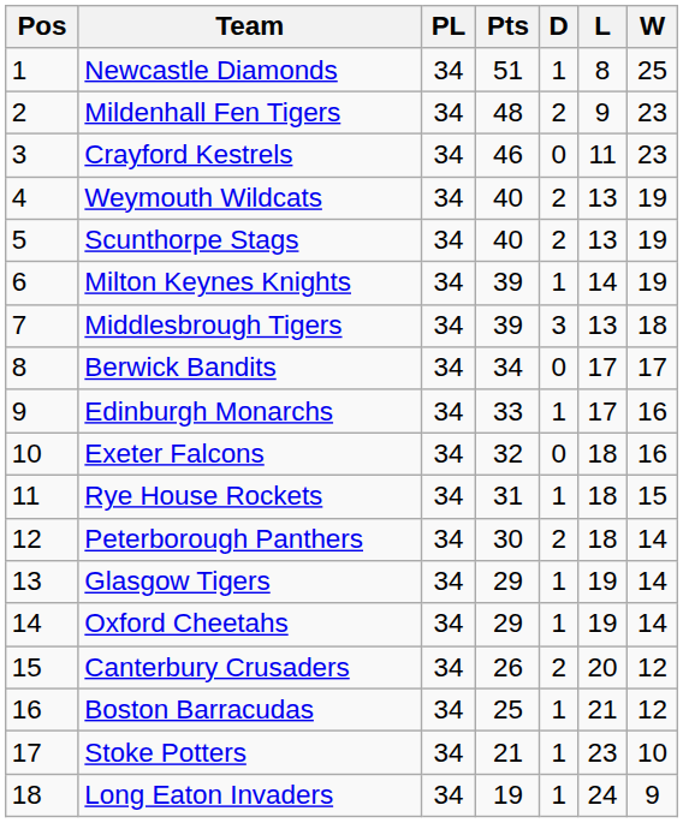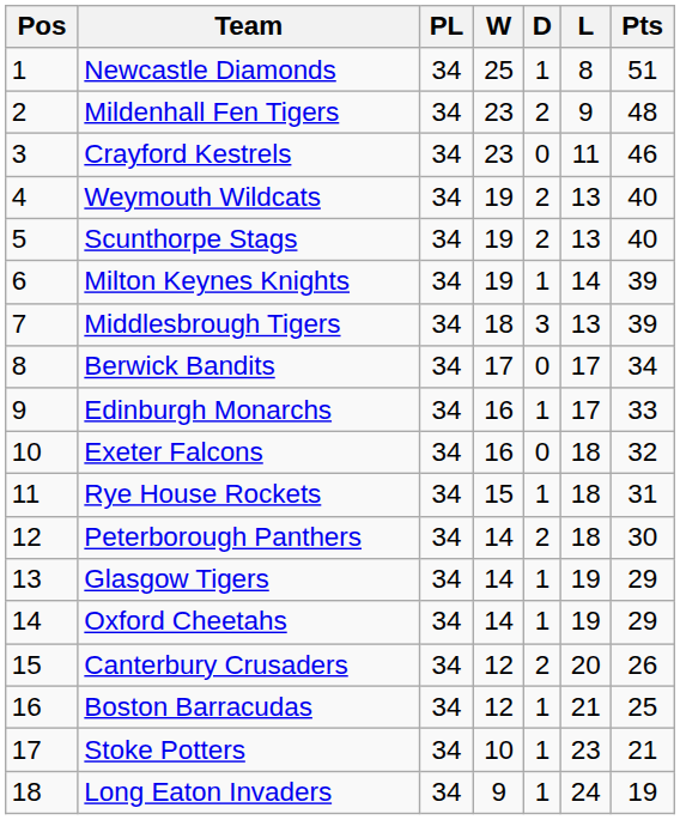columns swapped: W <-> Pts
